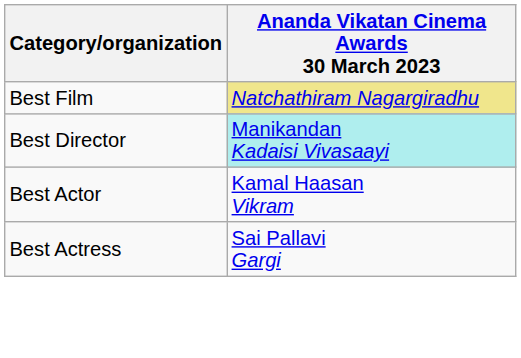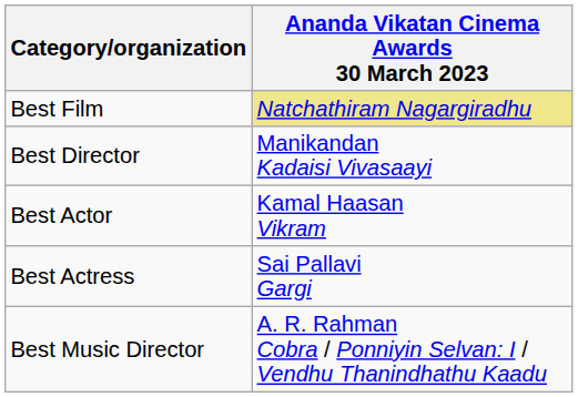Best Director | Ananda Vikatan Cinema Awards 30 March 2023: paleturquoise background -> no background
+ row: Best Music Director | A. R. Rahman Cobra / Ponniyin Selvan: I / Vendhu Thanindhathu Kaadu
